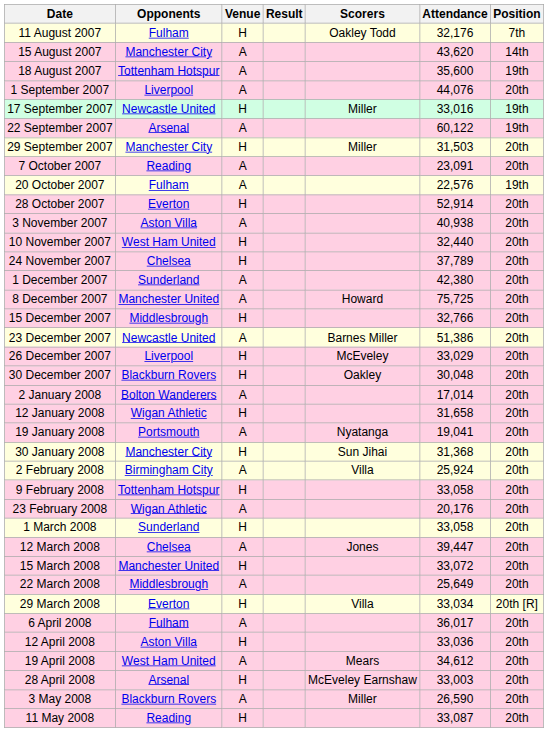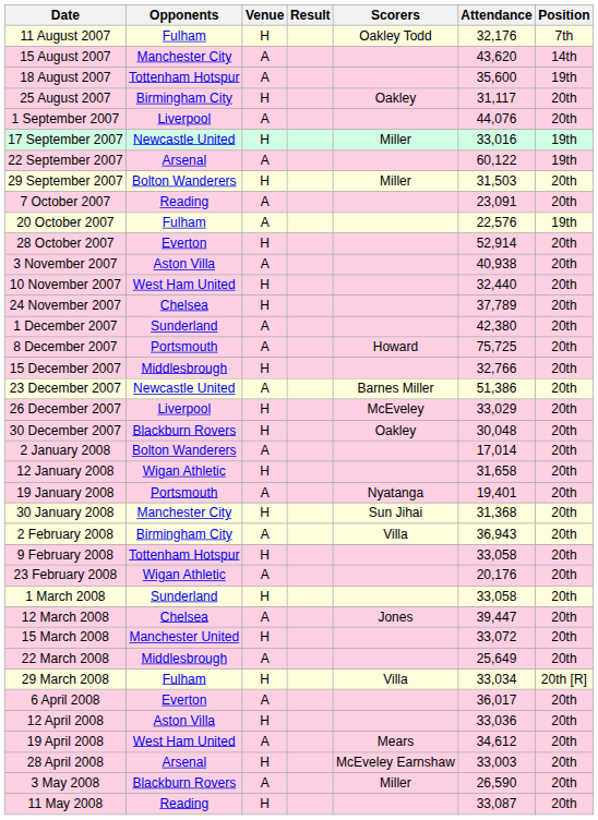+ row: 25 August 2007 | Birmingham City | H | Oakley | 31,117 | 20th
29 September 2007 | Opponents: Manchester City -> Bolton Wanderers
8 December 2007 | Opponents: Manchester United -> Portsmouth
19 January 2008 | Attendance: 19,041 -> 19,401
2 February 2008 | Attendance: 25,924 -> 36,943
29 March 2008 | Opponents: Everton -> Fulham
6 April 2008 | Opponents: Fulham -> Everton
